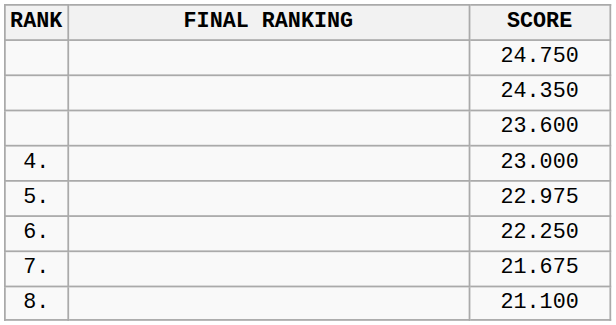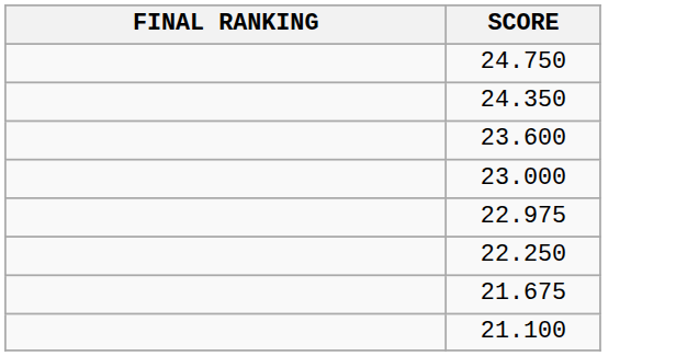- column: RANK | 4. | 5. | 6. | 7. | 8.
